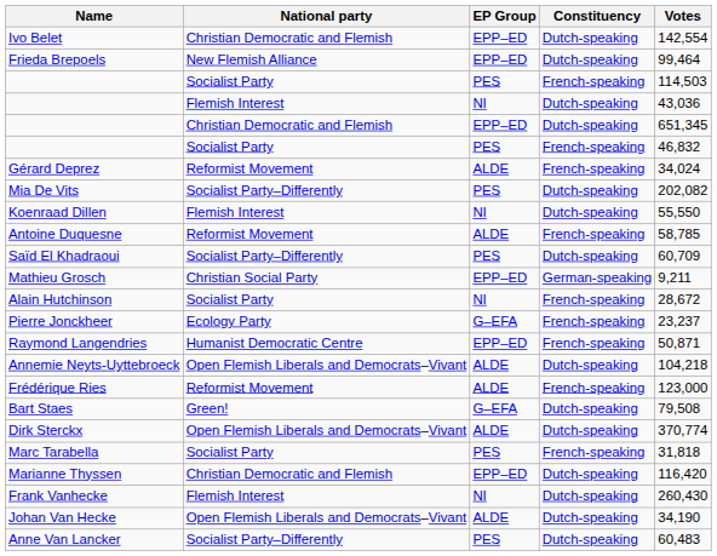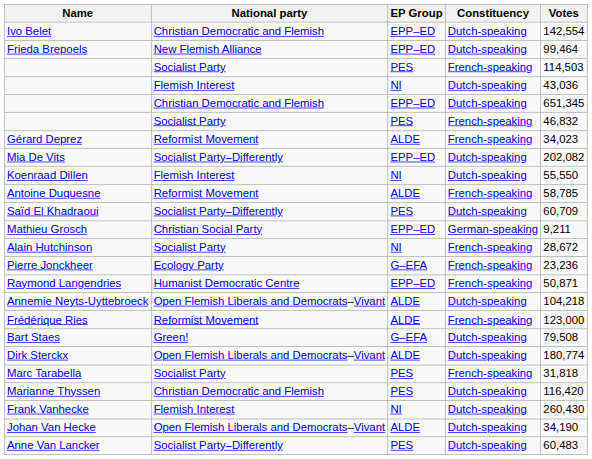Gérard Deprez | Votes: 34,024 -> 34,023
Mia De Vits | EP Group: PES -> EPP–ED
Pierre Jonckheer | Votes: 23,237 -> 23,236
Dirk Sterckx | Votes: 370,774 -> 180,774
Marianne Thyssen | EP Group: EPP–ED -> PES
